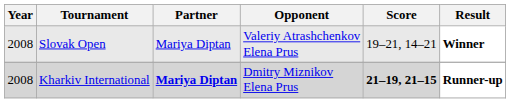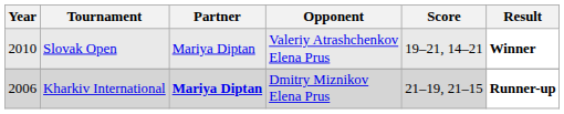Slovak Open | Year: 2008 -> 2010
Kharkiv International | Year: 2008 -> 2006
Kharkiv International | Score: bold -> normal
